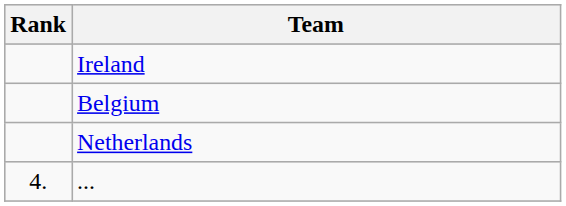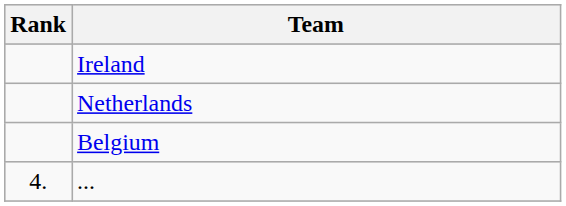rows swapped: Netherlands <-> Belgium
